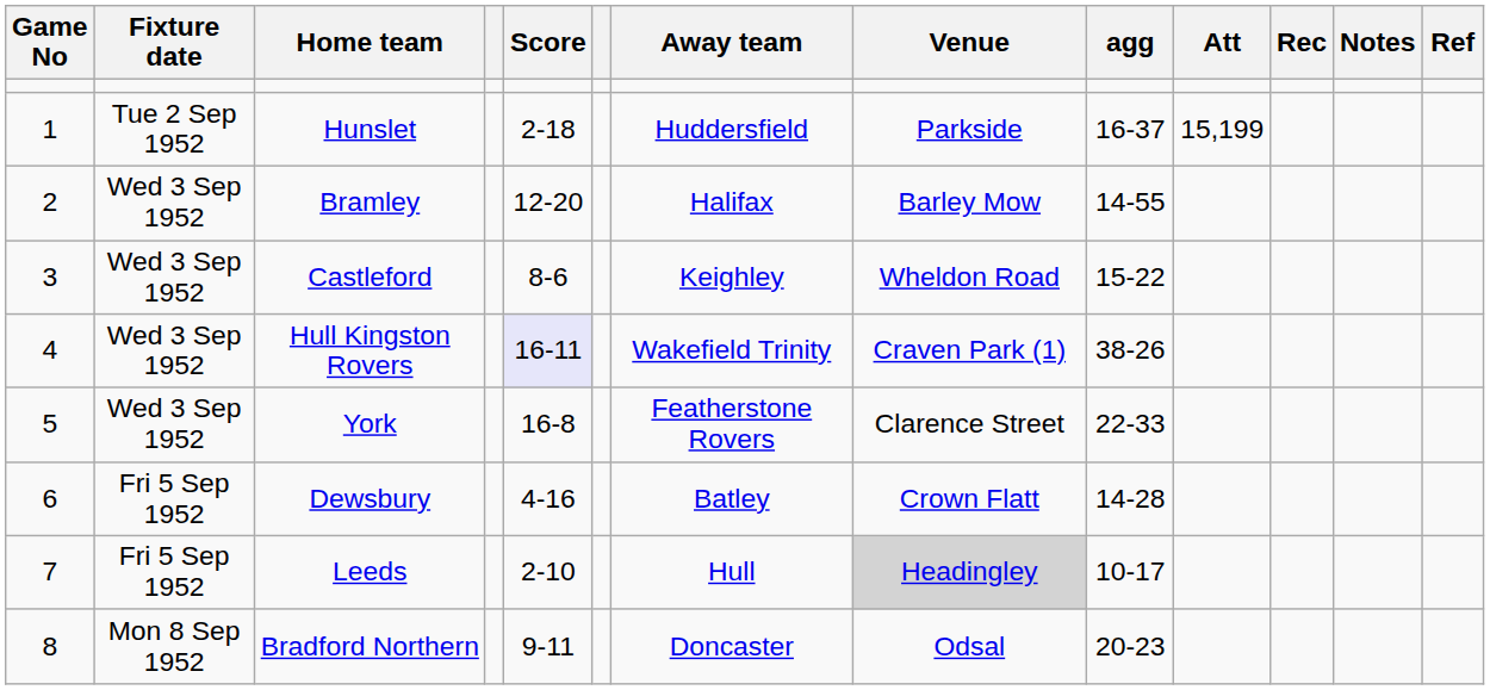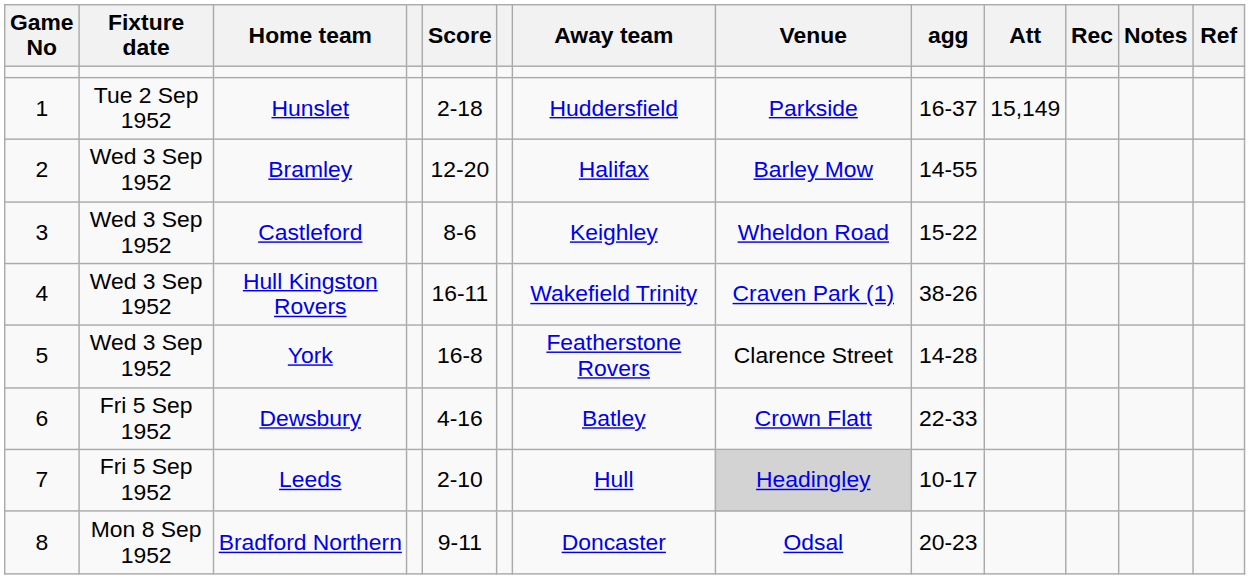Hunslet | Att: 15,199 -> 15,149
Hull Kingston Rovers | Score: lavender background -> no background
York | agg: 22-33 -> 14-28
Dewsbury | agg: 14-28 -> 22-33
